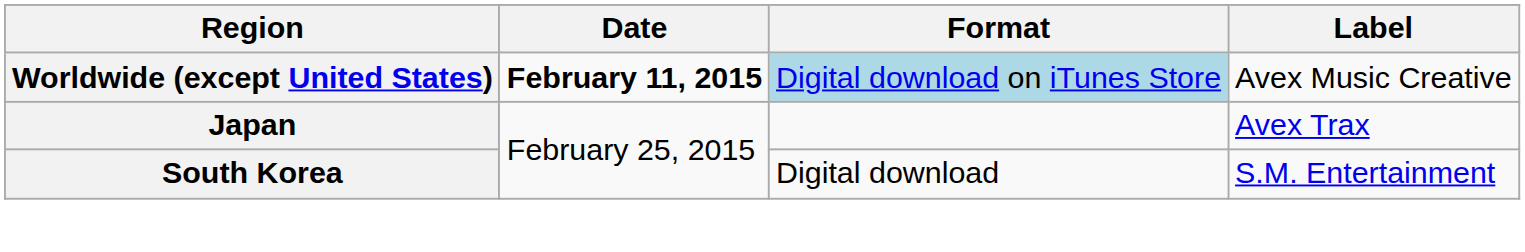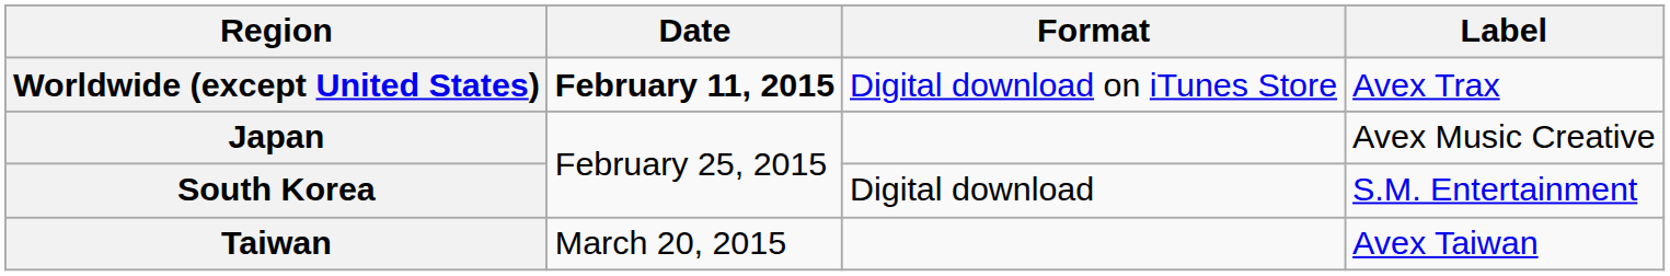Worldwide (except United States) | Format: lightblue background -> no background
Worldwide (except United States) | Label: Avex Music Creative -> Avex Trax
Japan | Label: Avex Trax -> Avex Music Creative
+ row: Taiwan | March 20, 2015 | Avex Taiwan
